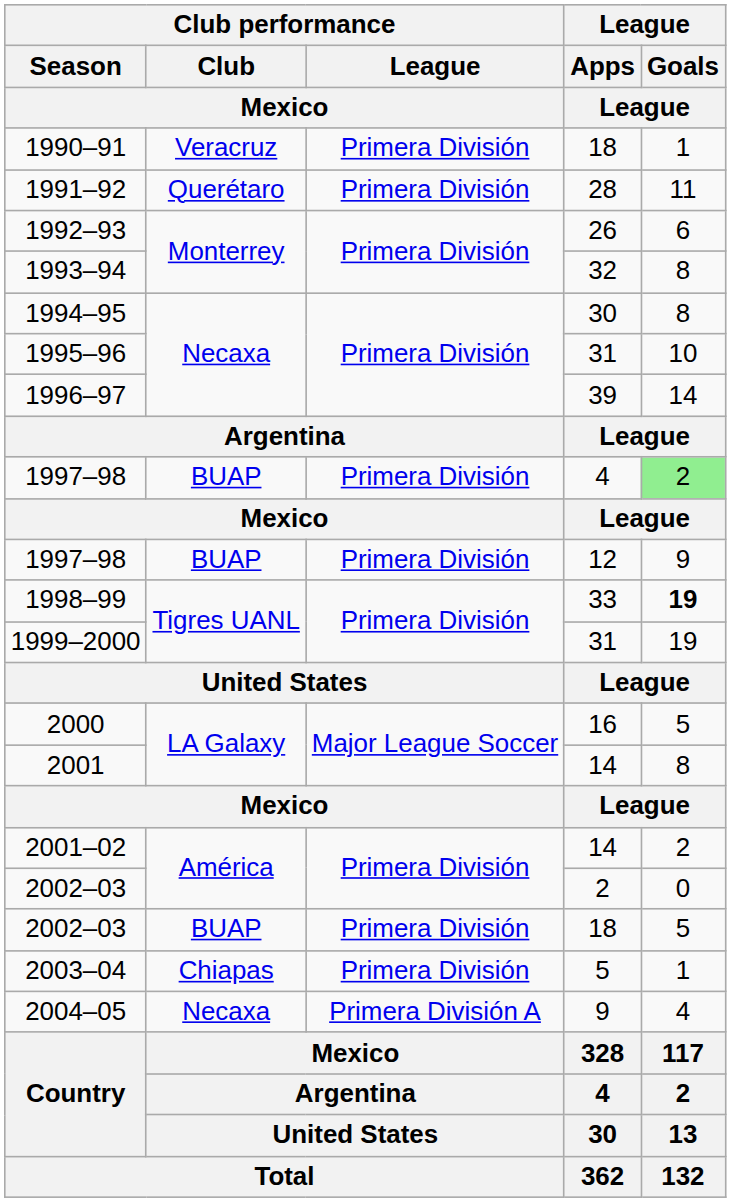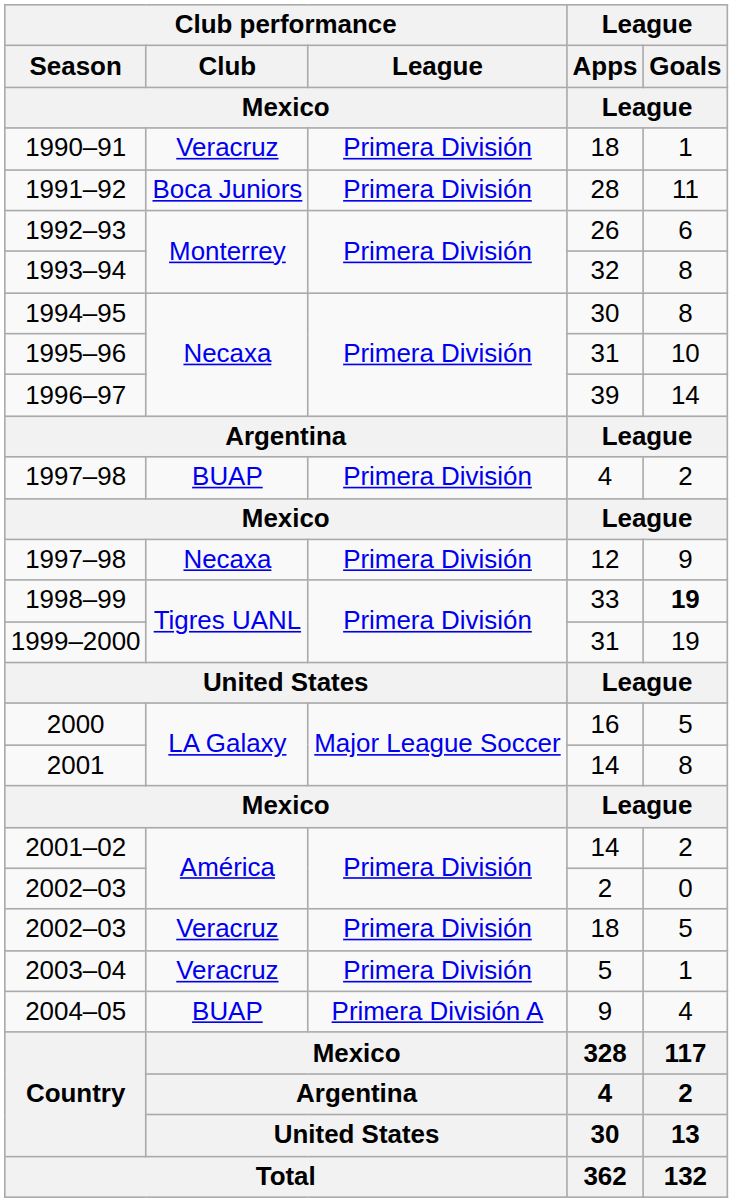1991–92 | Club performance / Club / Mexico: Querétaro -> Boca Juniors
1997–98 / 4 | League / Goals / League: lightgreen background -> no background
1997–98 / 12 | Club performance / Club / Mexico: BUAP -> Necaxa
2002–03 / 18 | Club performance / Club / Mexico: BUAP -> Veracruz
2003–04 | Club performance / Club / Mexico: Chiapas -> Veracruz
2004–05 | Club performance / Club / Mexico: Necaxa -> BUAP
